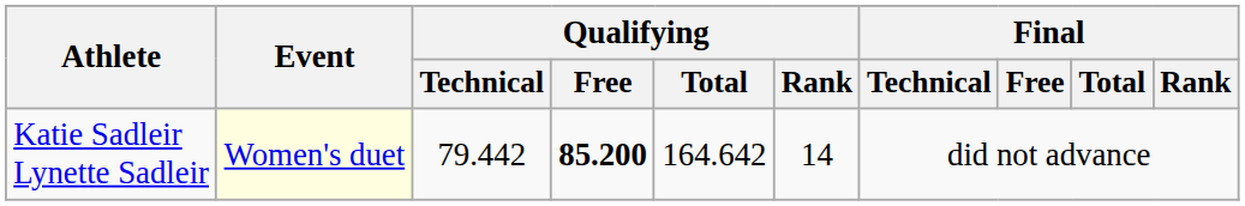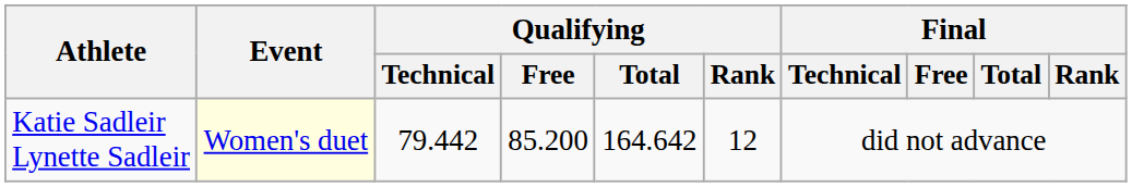Katie Sadleir Lynette Sadleir | Qualifying / Free: bold -> normal
Katie Sadleir Lynette Sadleir | Qualifying / Rank: 14 -> 12
